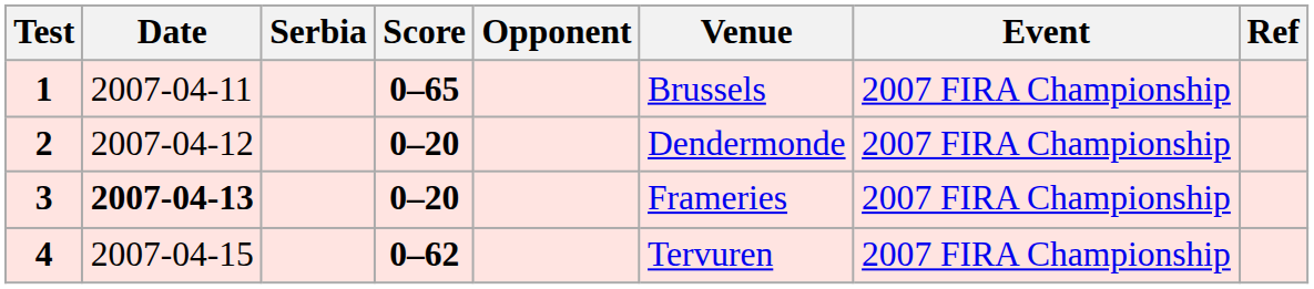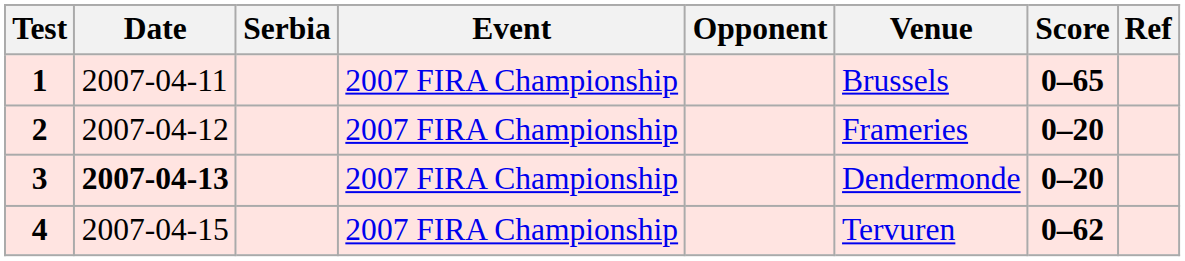columns swapped: Score <-> Event
2 | Venue: Dendermonde -> Frameries
3 | Venue: Frameries -> Dendermonde
